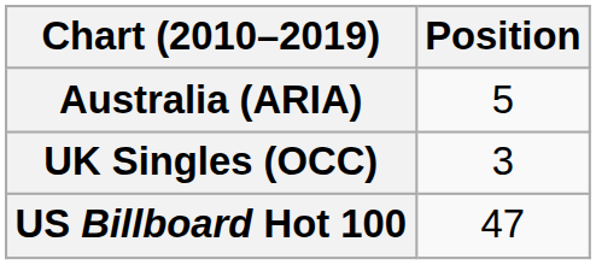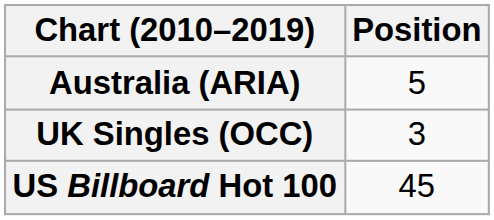US Billboard Hot 100 | Position: 47 -> 45
